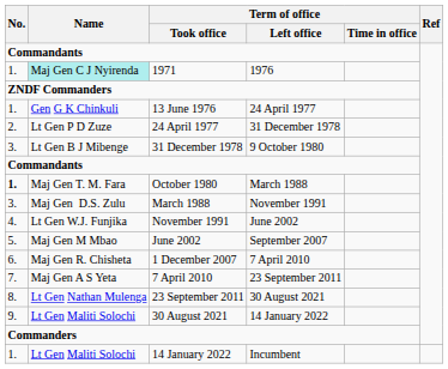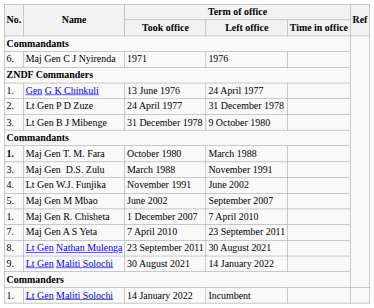1971 | No.: 1. -> 6.
1971 | Name: paleturquoise background -> no background
1 December 2007 | No.: 6. -> 1.
